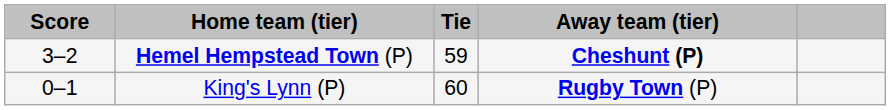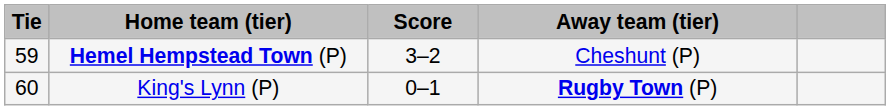columns swapped: Tie <-> Score
Hemel Hempstead Town (P) | Away team (tier): bold -> normal
